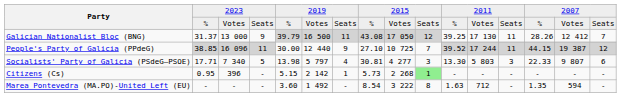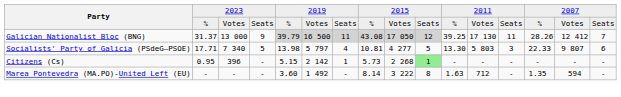- row: People's Party of Galicia (PPdeG) | 38.85 | 16 096 | 11 | 30.00 | 12 440 | 9 | 27.10 | 10 725 | 7 | 39.52 | 17 244 | 11 | 44.15 | 19 387 | 12
Socialists' Party of Galicia (PSdeG–PSOE) | column 8: 30.81 -> 10.81
Socialists' Party of Galicia (PSdeG–PSOE) | column 10: 3 -> 5
Marea Pontevedra (MA.PO)-United Left (EU) | column 8: 8.54 -> 8.14
